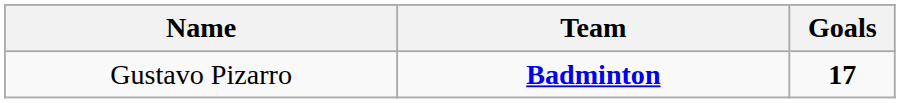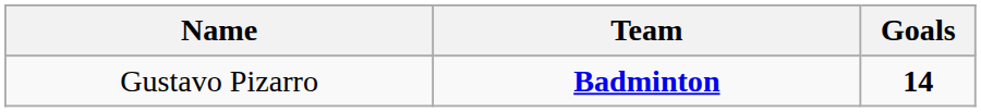Gustavo Pizarro | Goals: 17 -> 14
